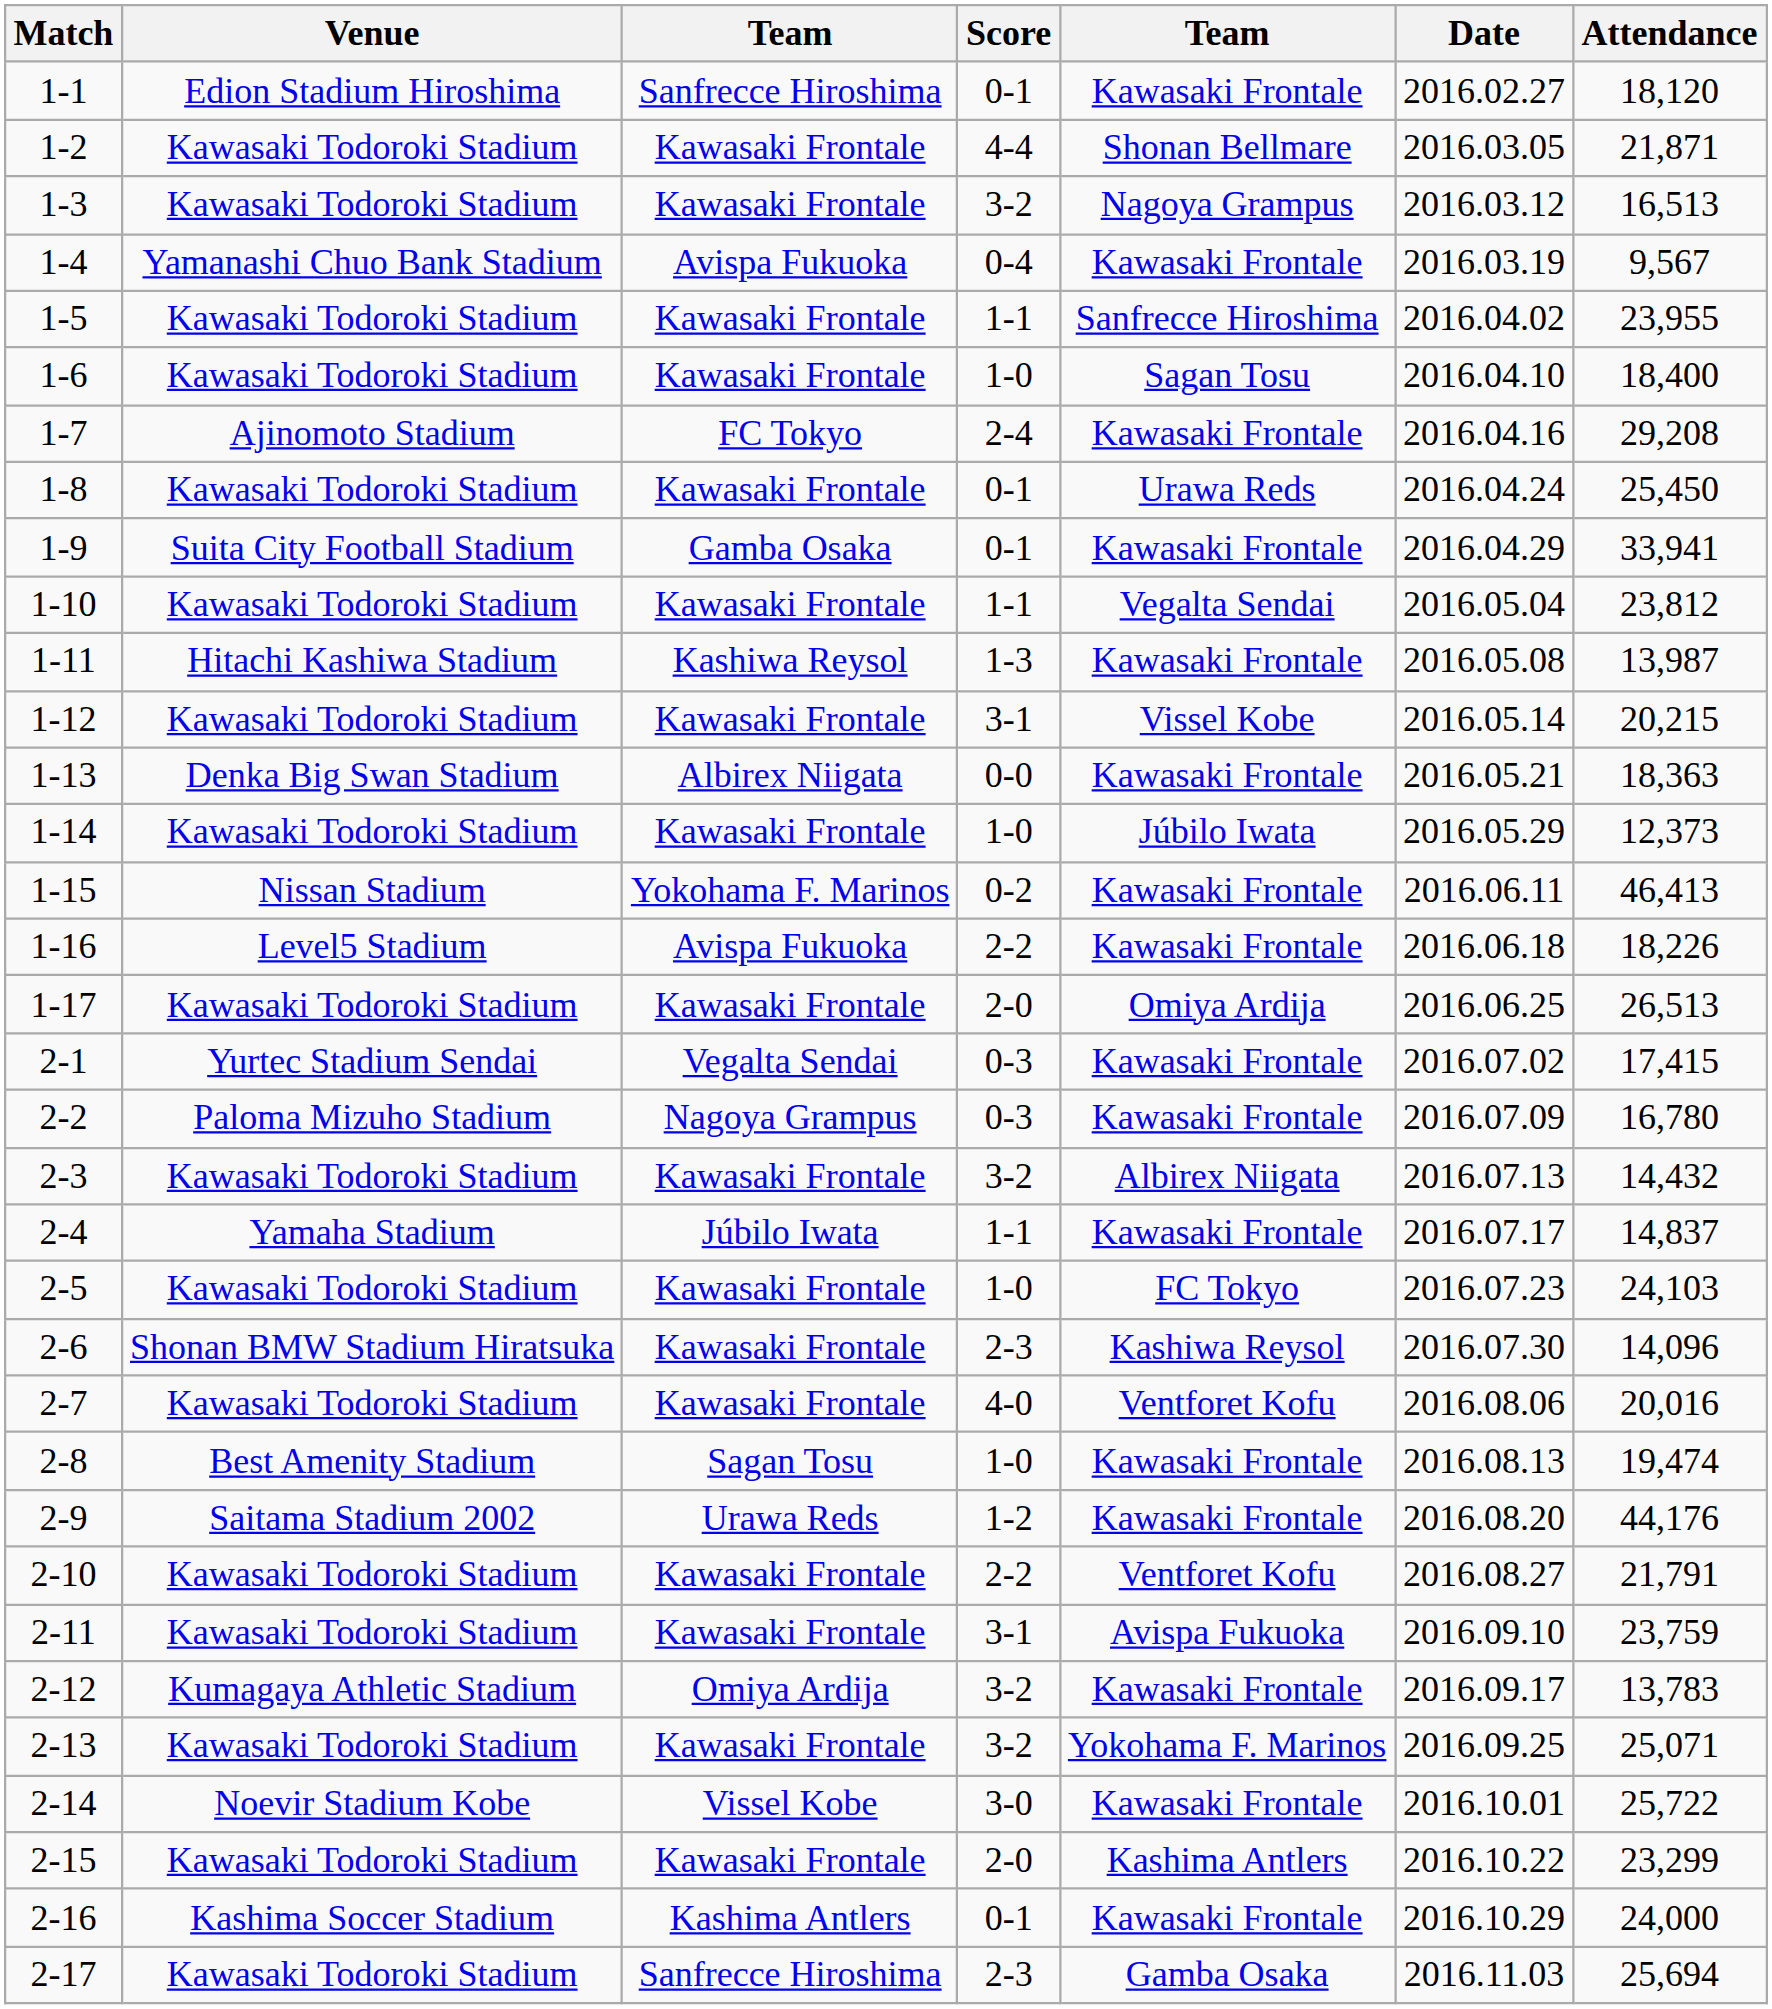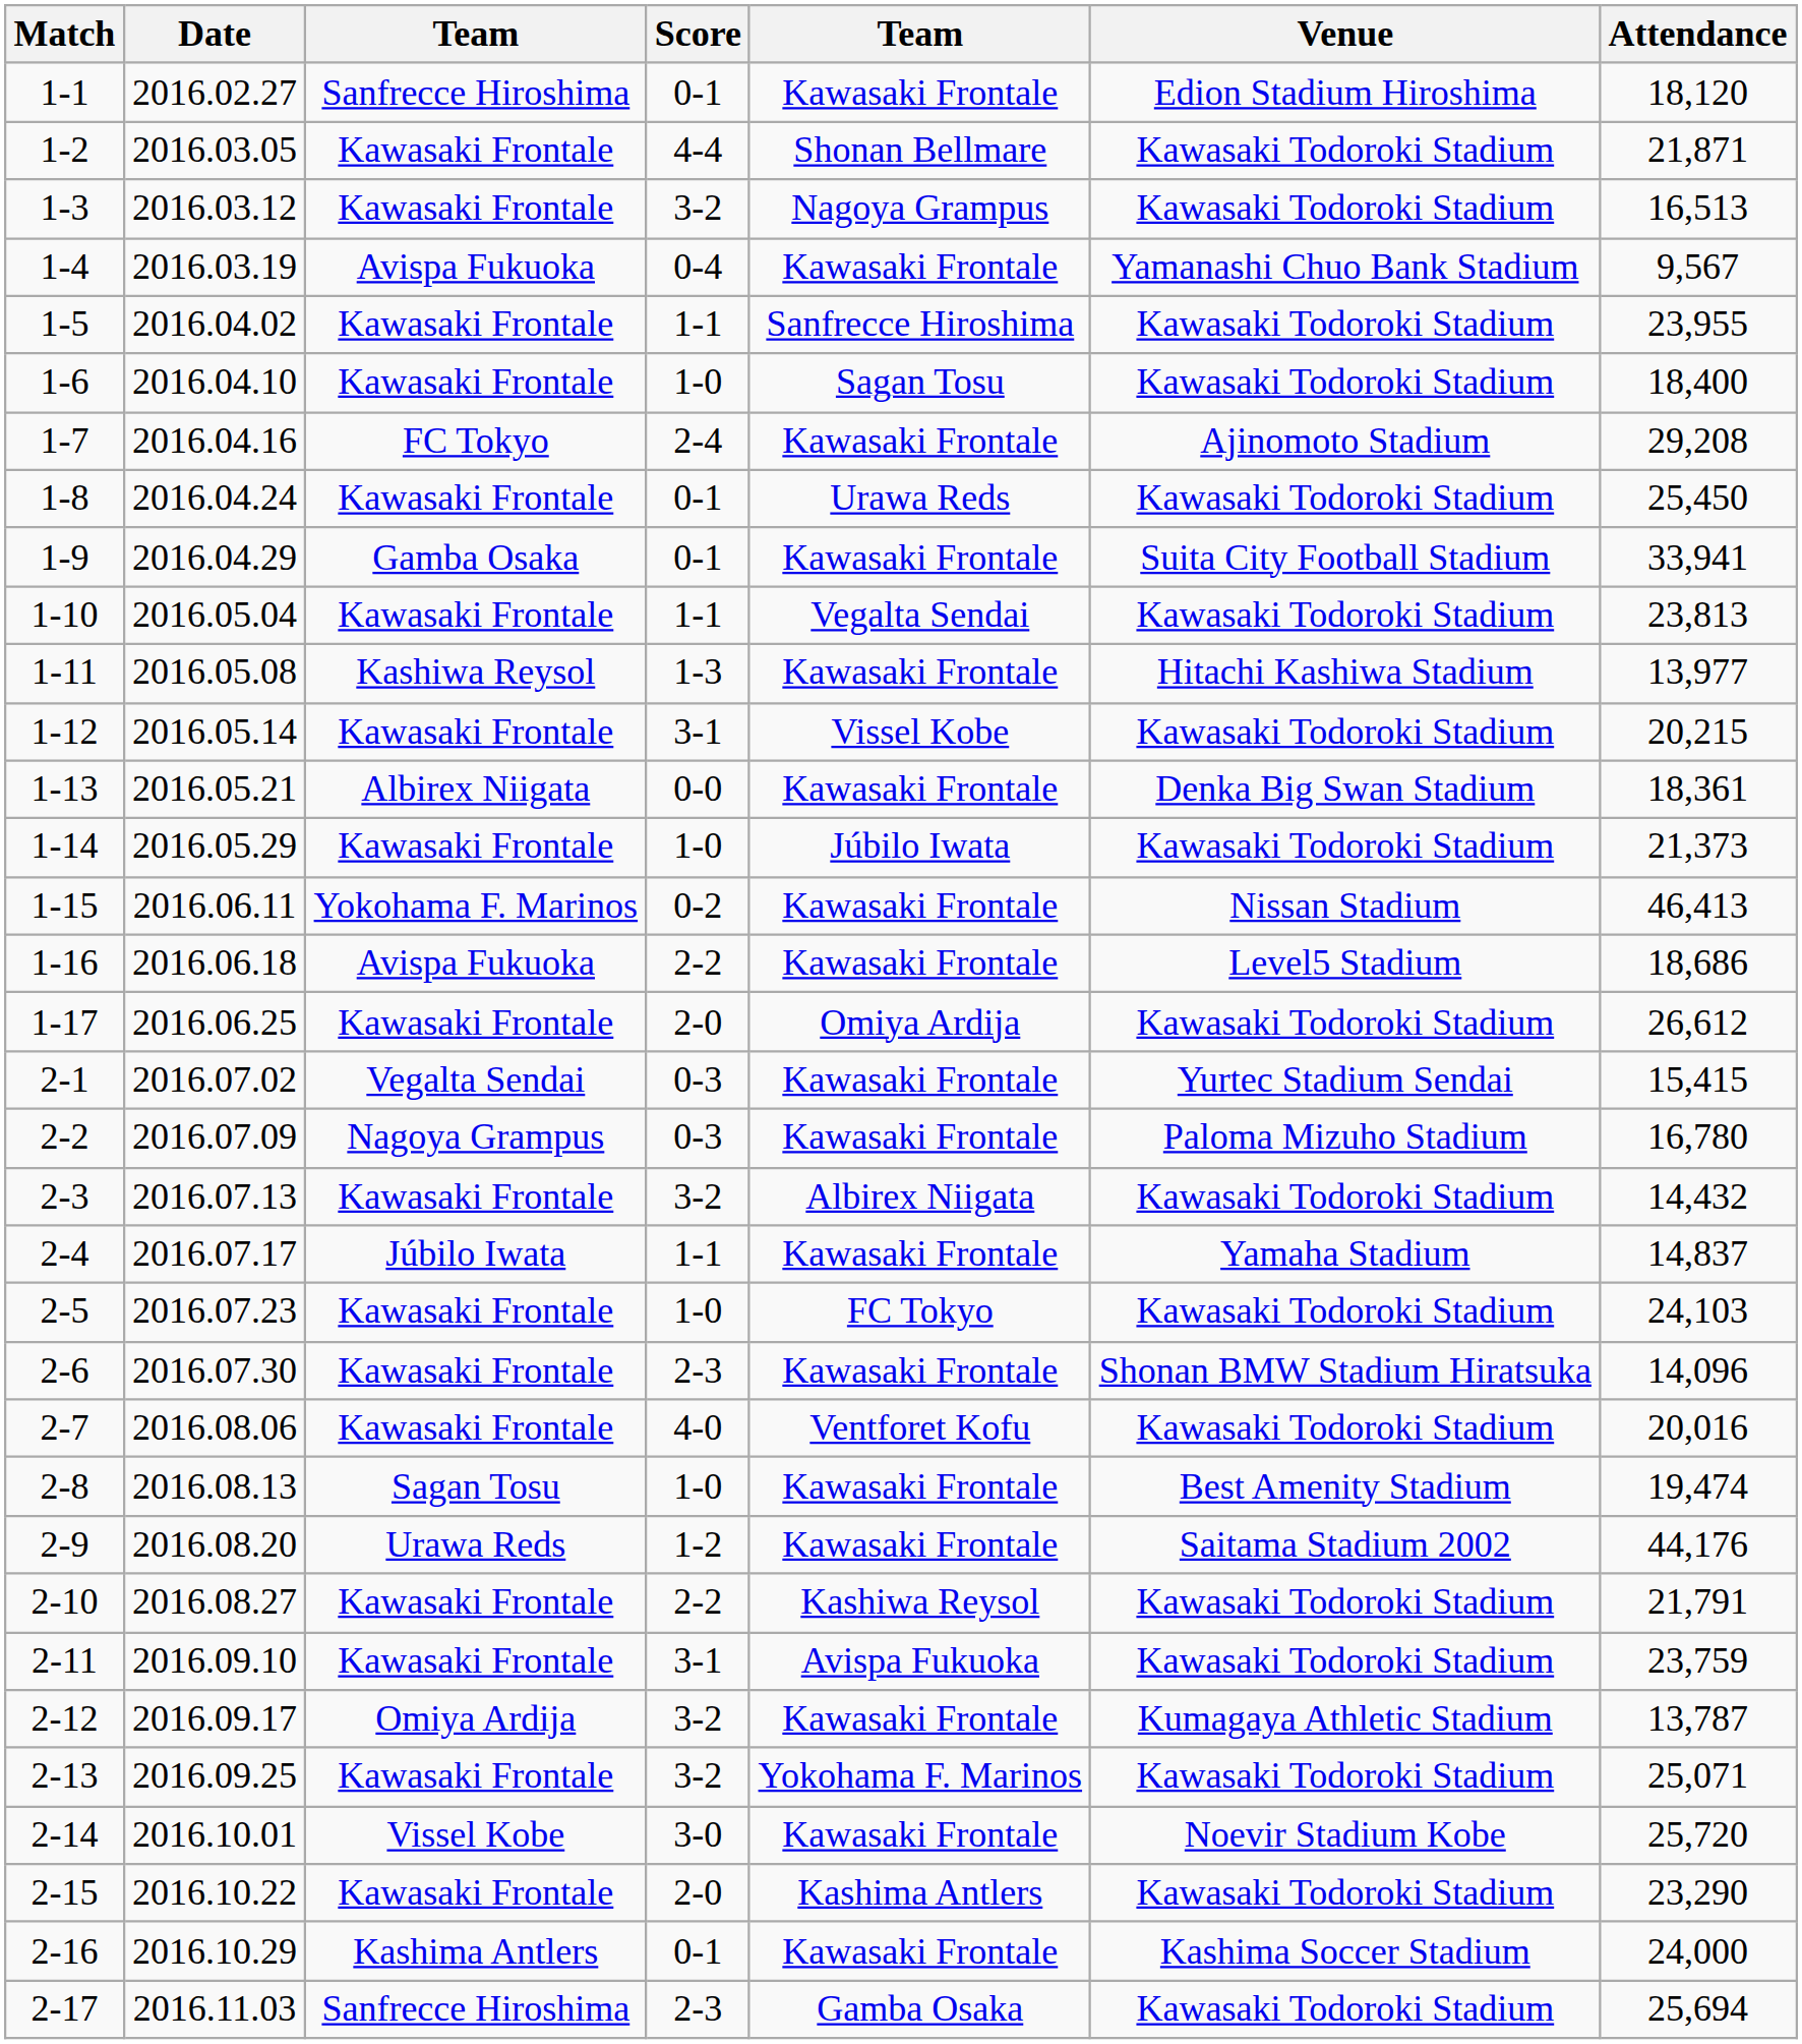columns swapped: Date <-> Venue
1-10 | Attendance: 23,812 -> 23,813
1-11 | Attendance: 13,987 -> 13,977
1-13 | Attendance: 18,363 -> 18,361
1-14 | Attendance: 12,373 -> 21,373
1-16 | Attendance: 18,226 -> 18,686
1-17 | Attendance: 26,513 -> 26,612
2-1 | Attendance: 17,415 -> 15,415
2-6 | column 5: Kashiwa Reysol -> Kawasaki Frontale
2-10 | column 5: Ventforet Kofu -> Kashiwa Reysol
2-12 | Attendance: 13,783 -> 13,787
2-14 | Attendance: 25,722 -> 25,720
2-15 | Attendance: 23,299 -> 23,290
